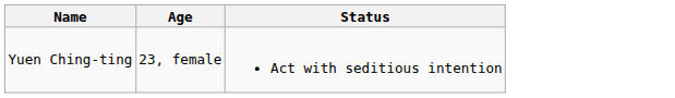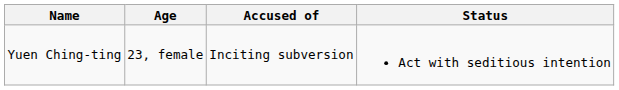+ column: Accused of | Inciting subversion
